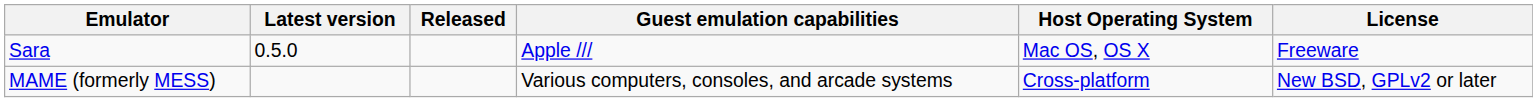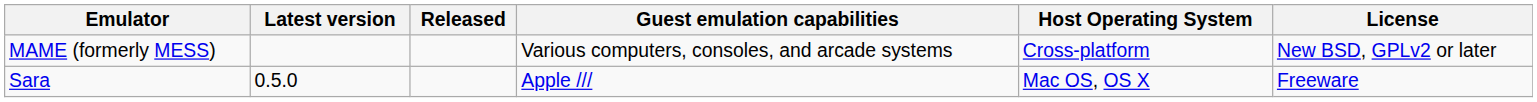rows swapped: MAME (formerly MESS) <-> Sara
